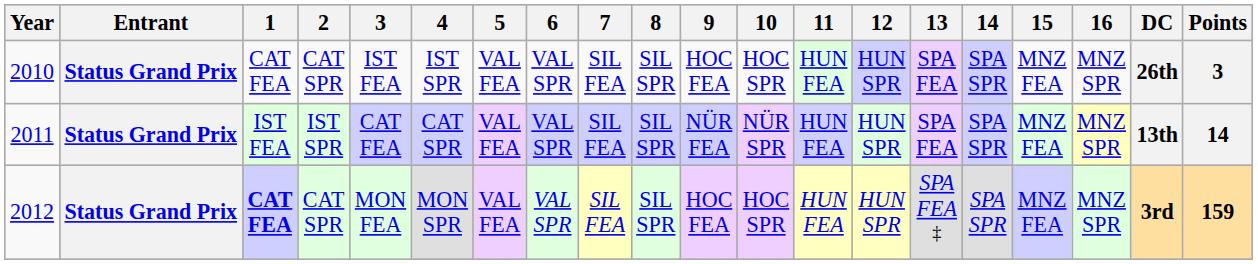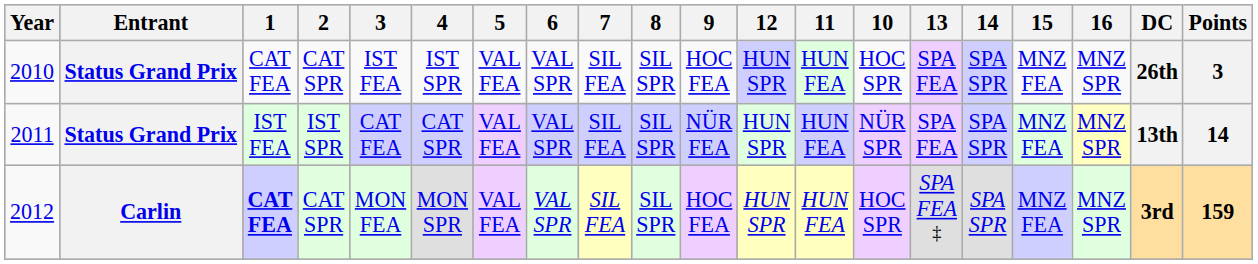columns swapped: 10 <-> 12
2012 | Entrant: Status Grand Prix -> Carlin
